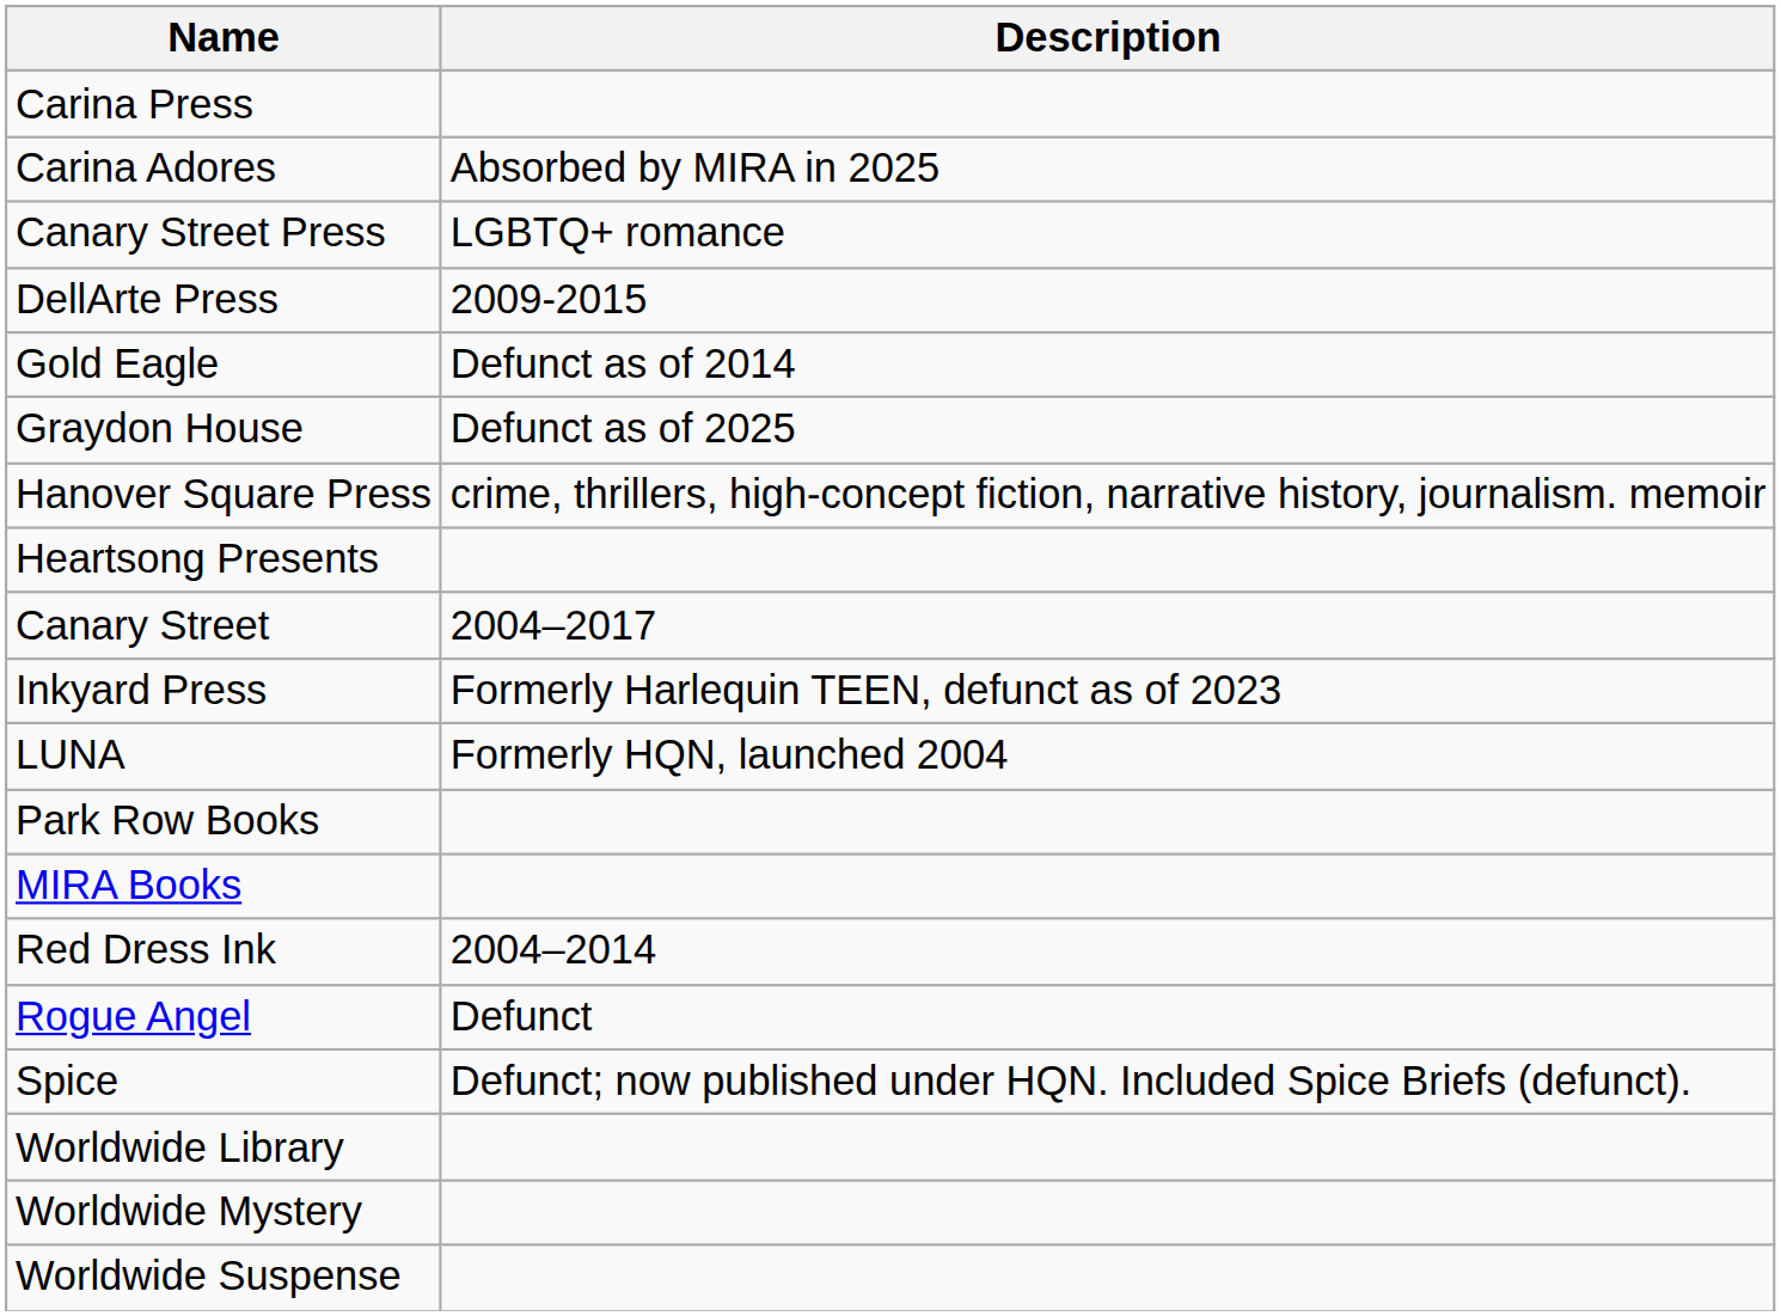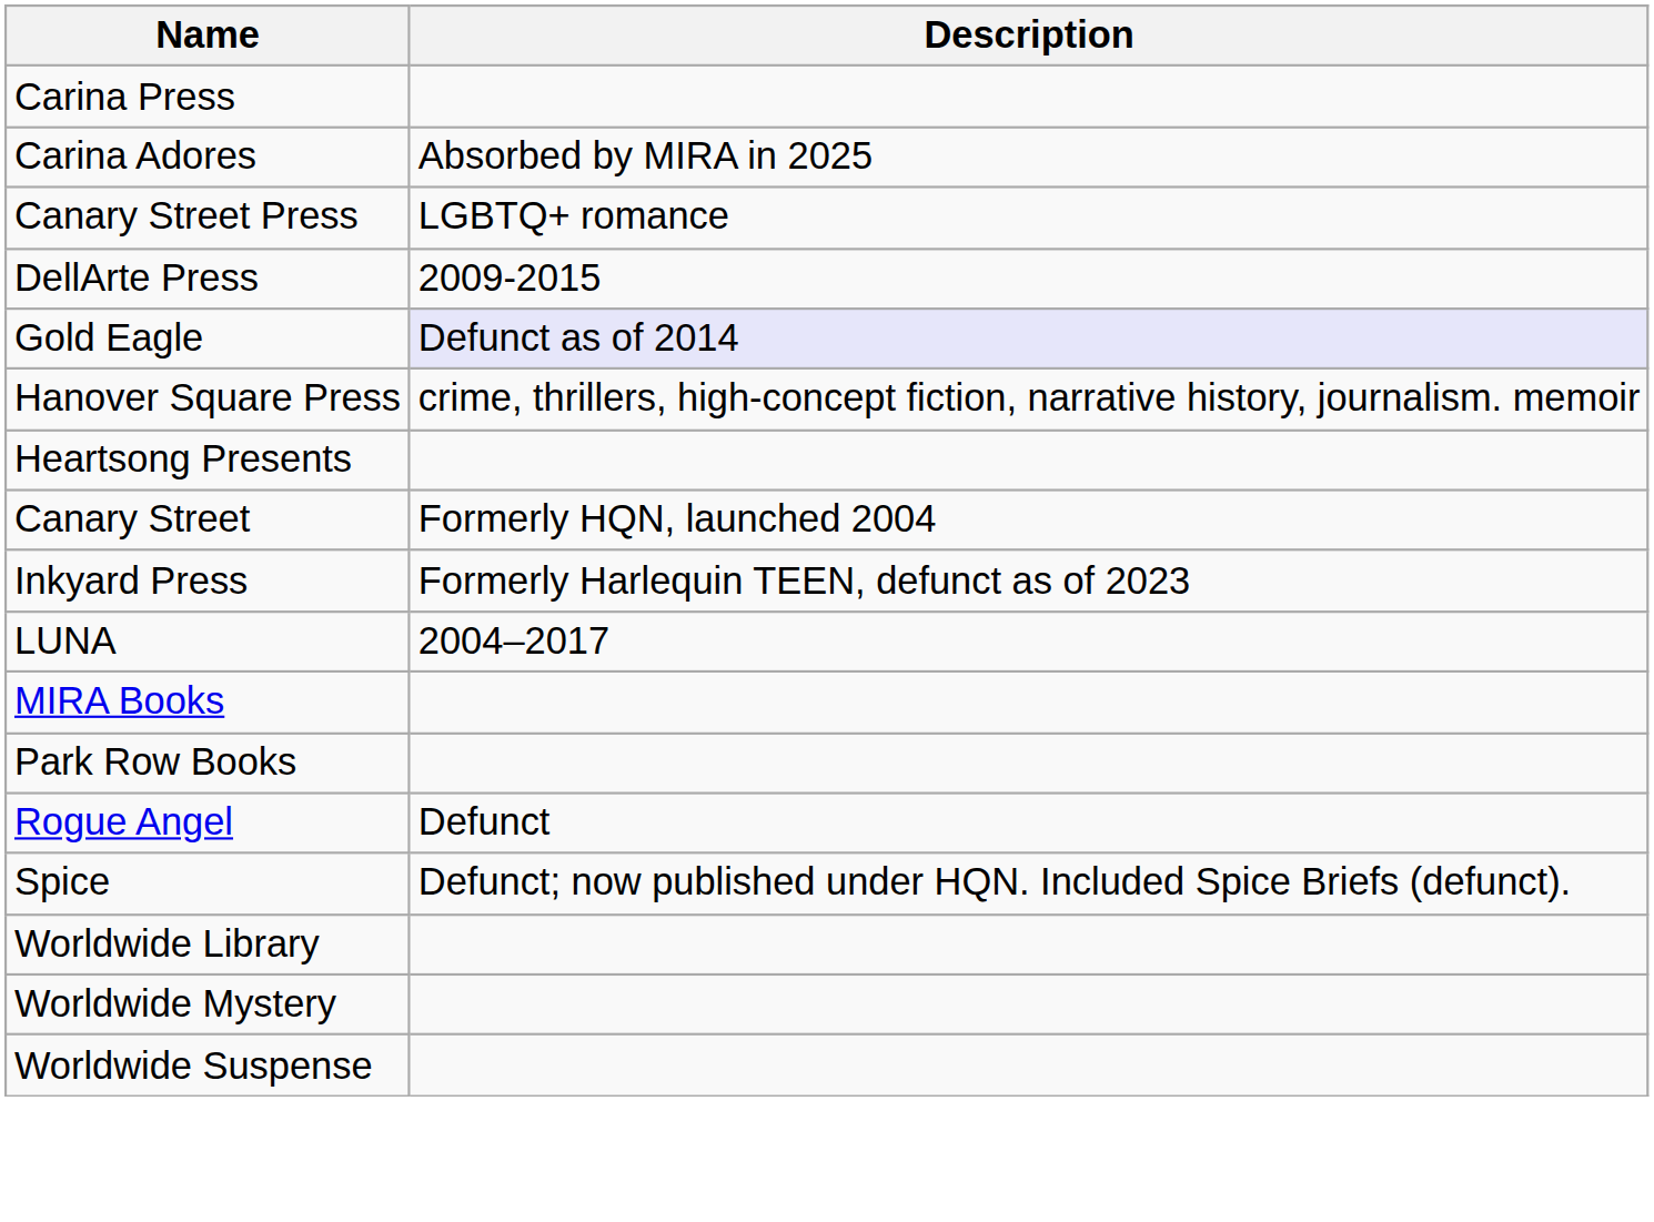Gold Eagle | Description: no background -> lavender background
- row: Graydon House | Defunct as of 2025
Canary Street | Description: 2004–2017 -> Formerly HQN, launched 2004
LUNA | Description: Formerly HQN, launched 2004 -> 2004–2017
rows swapped: MIRA Books <-> Park Row Books
- row: Red Dress Ink | 2004–2014
